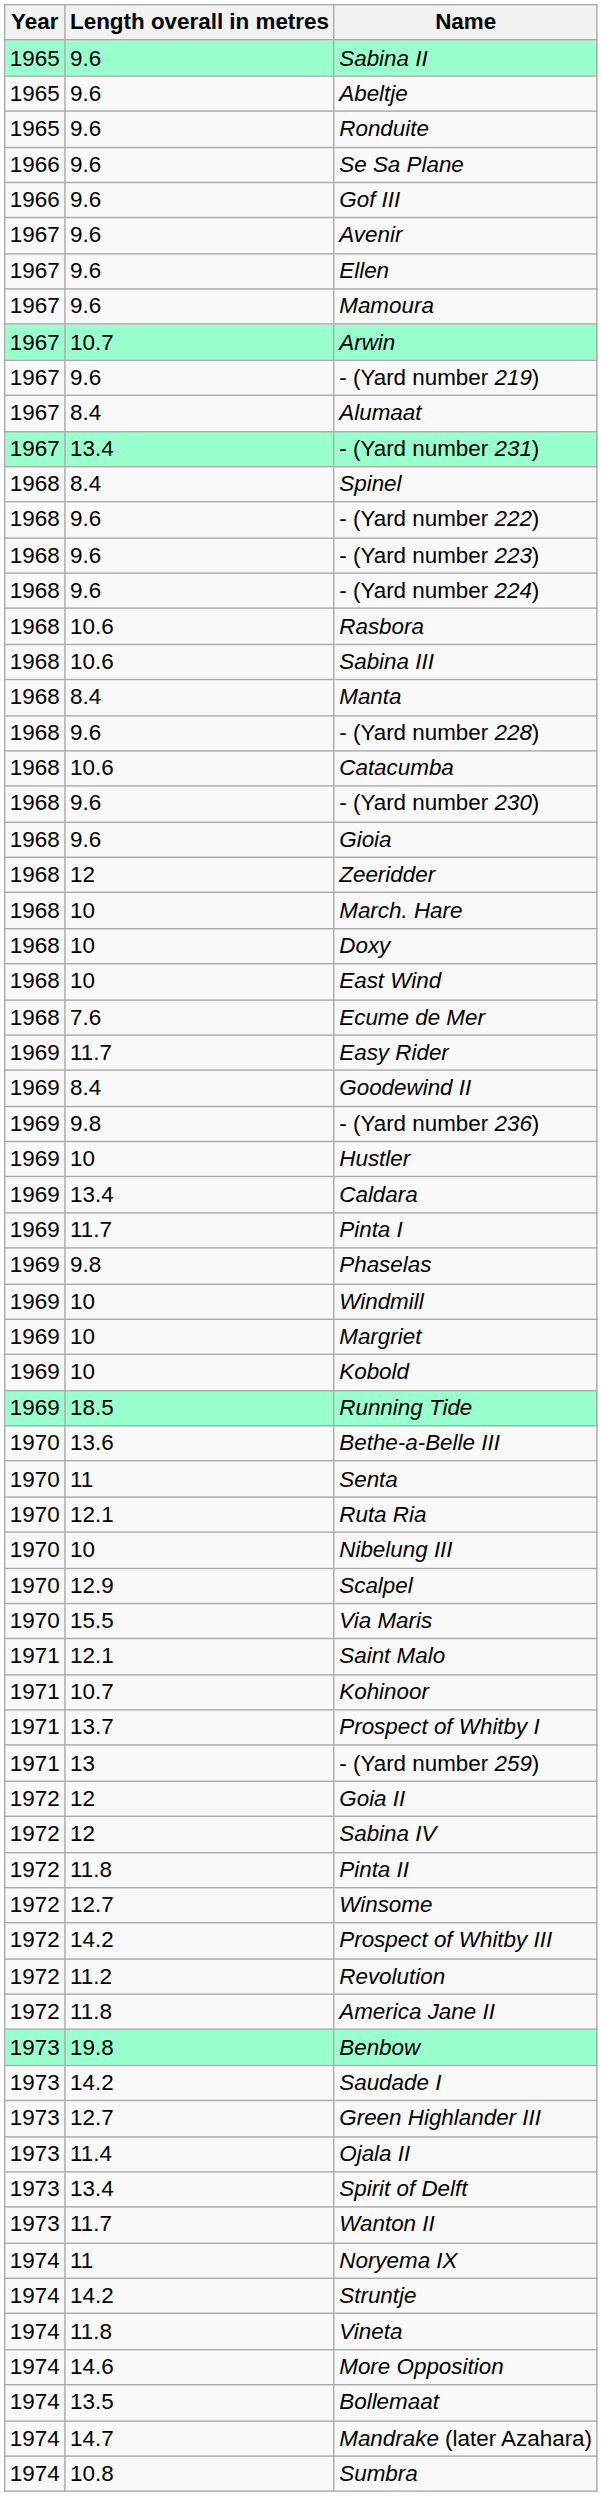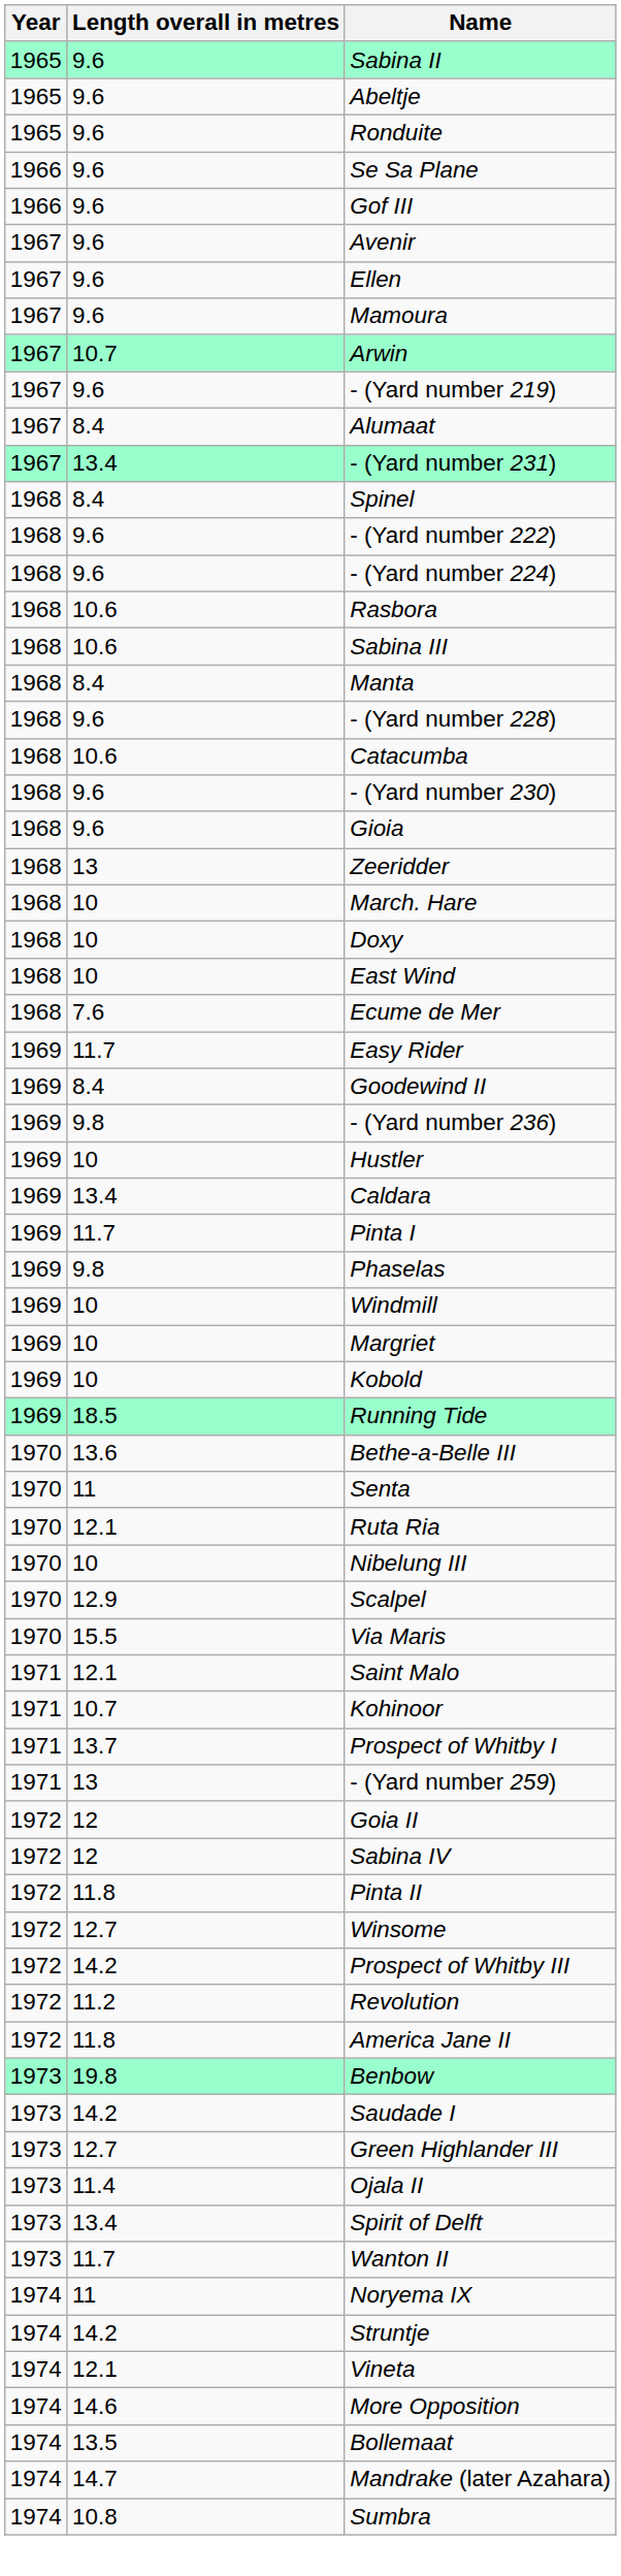- row: 1968 | 9.6 | - (Yard number 223)
Zeeridder | Length overall in metres: 12 -> 13
Vineta | Length overall in metres: 11.8 -> 12.1
